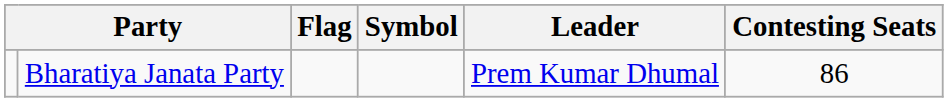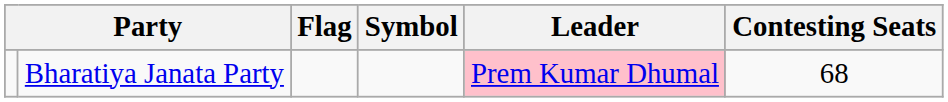Bharatiya Janata Party | Leader: no background -> pink background
Bharatiya Janata Party | Contesting Seats: 86 -> 68
